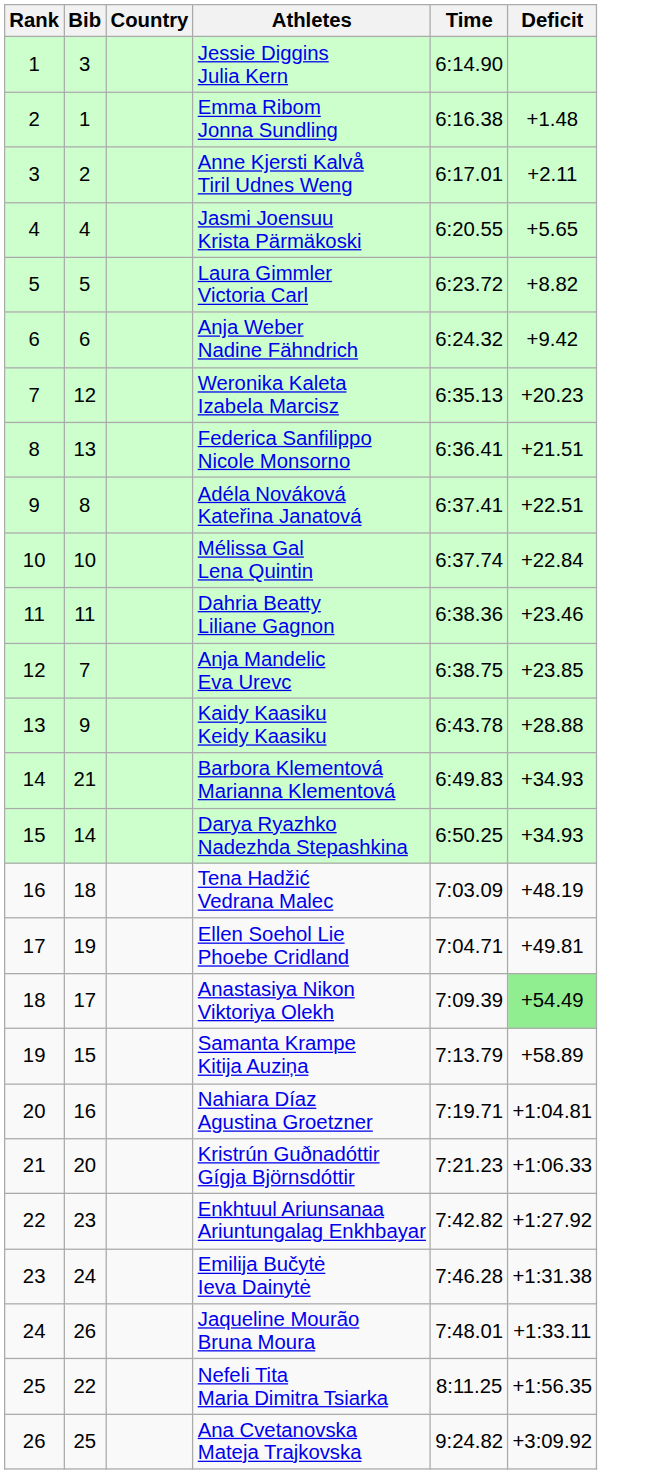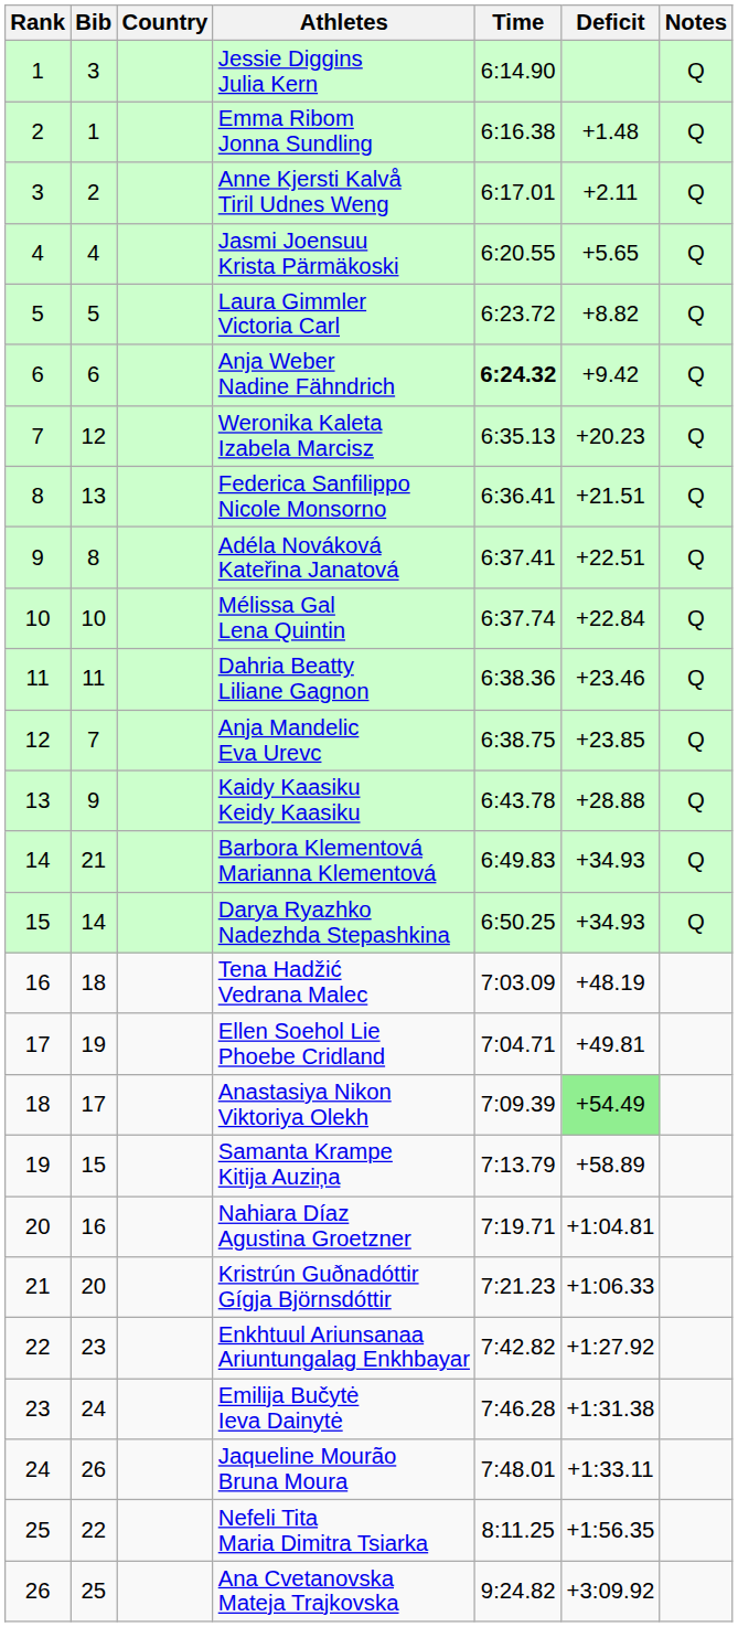+ column: Notes | Q | Q | Q | Q | Q | Q | Q | Q | Q | Q | Q | Q | Q | Q | Q
Anja Weber Nadine Fähndrich | Time: normal -> bold
